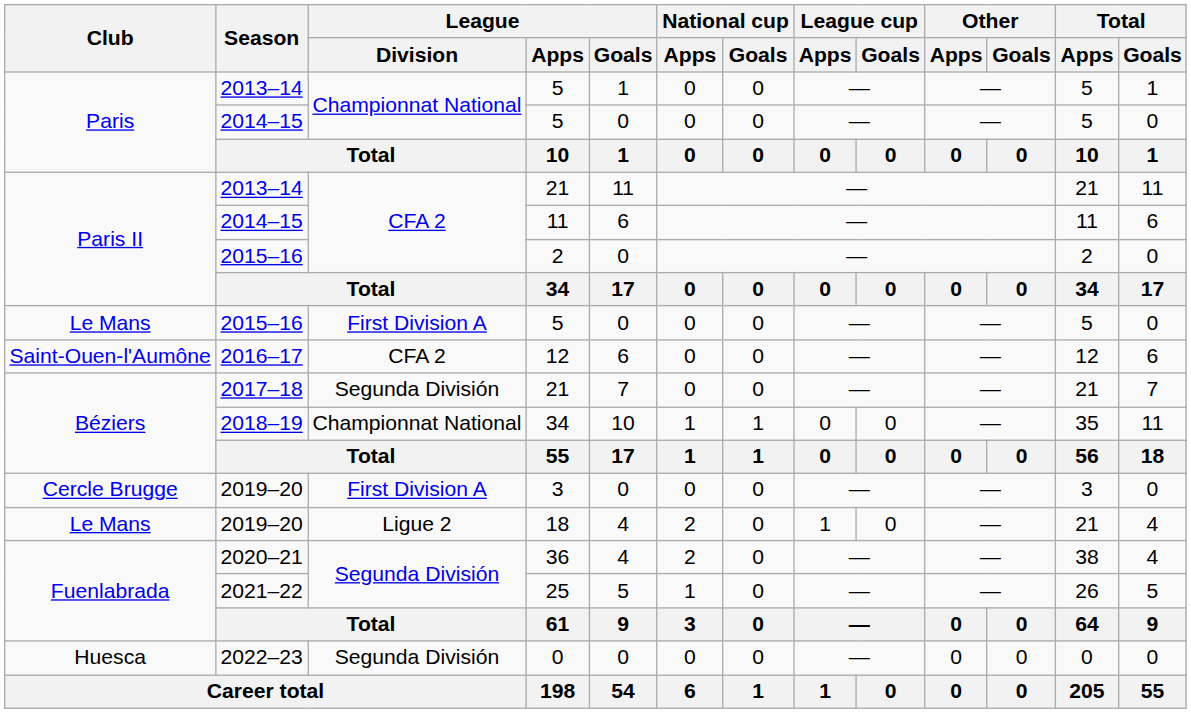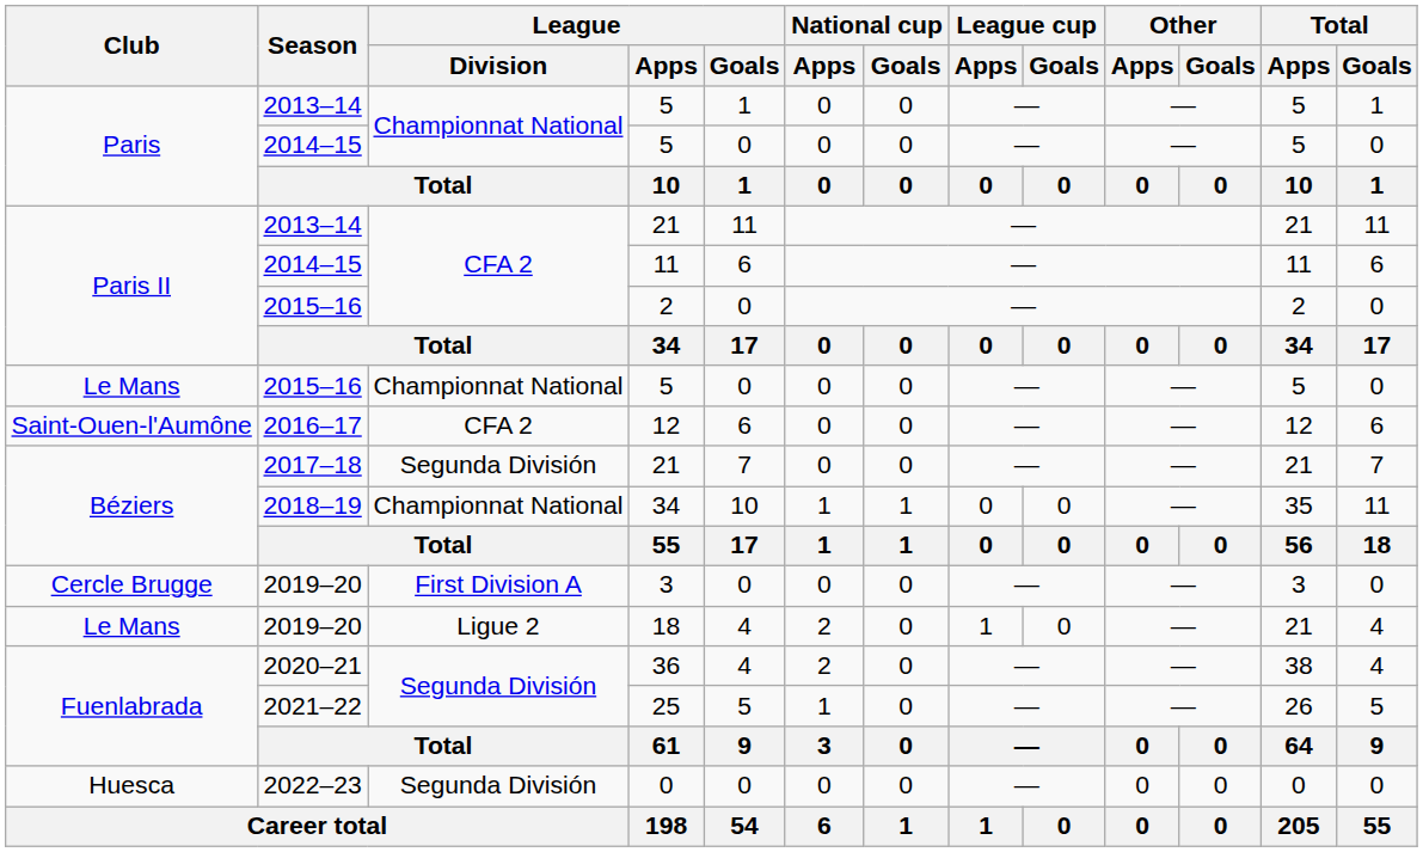2015–16 / 5 | League / Division: First Division A -> Championnat National
